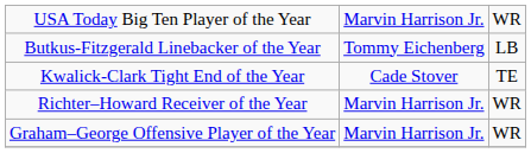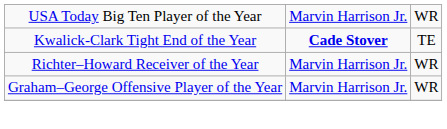- row: Butkus-Fitzgerald Linebacker of the Year | Tommy Eichenberg | LB
Kwalick-Clark Tight End of the Year | column 2: normal -> bold
